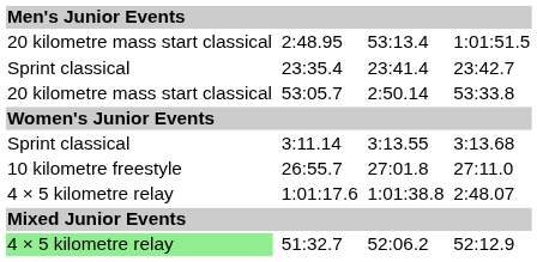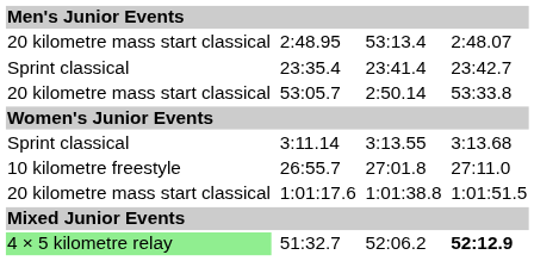2:48.95 | column 7: 1:01:51.5 -> 2:48.07
1:01:17.6 | column 1: 4 × 5 kilometre relay -> 20 kilometre mass start classical
1:01:17.6 | column 7: 2:48.07 -> 1:01:51.5
51:32.7 | column 7: normal -> bold
